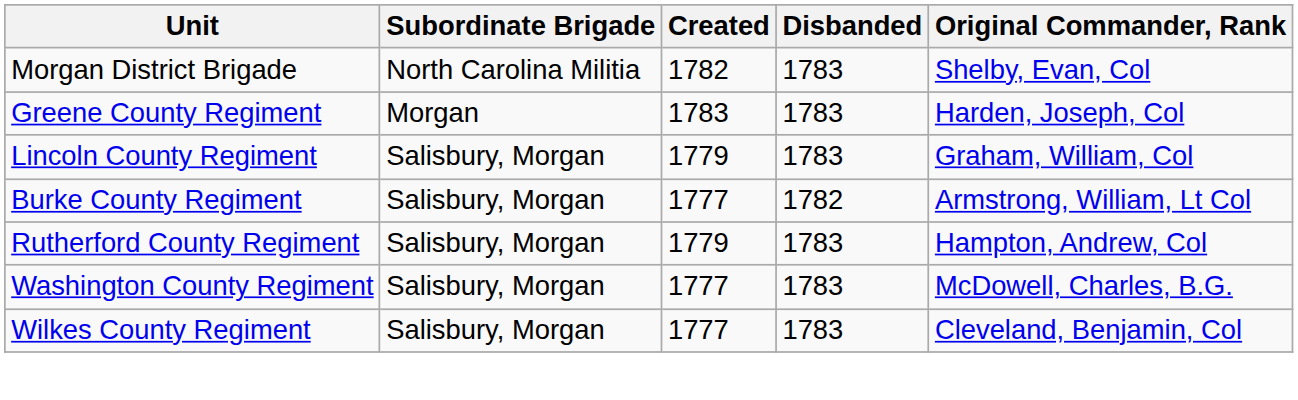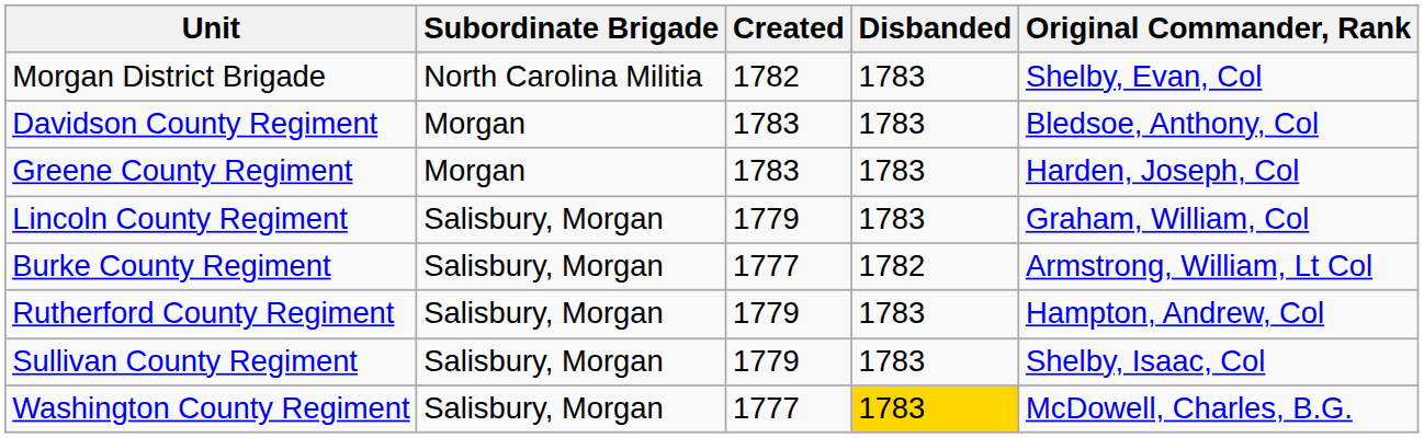+ row: Davidson County Regiment | Morgan | 1783 | 1783 | Bledsoe, Anthony, Col
+ row: Sullivan County Regiment | Salisbury, Morgan | 1779 | 1783 | Shelby, Isaac, Col
Washington County Regiment | Disbanded: no background -> gold background
- row: Wilkes County Regiment | Salisbury, Morgan | 1777 | 1783 | Cleveland, Benjamin, Col
